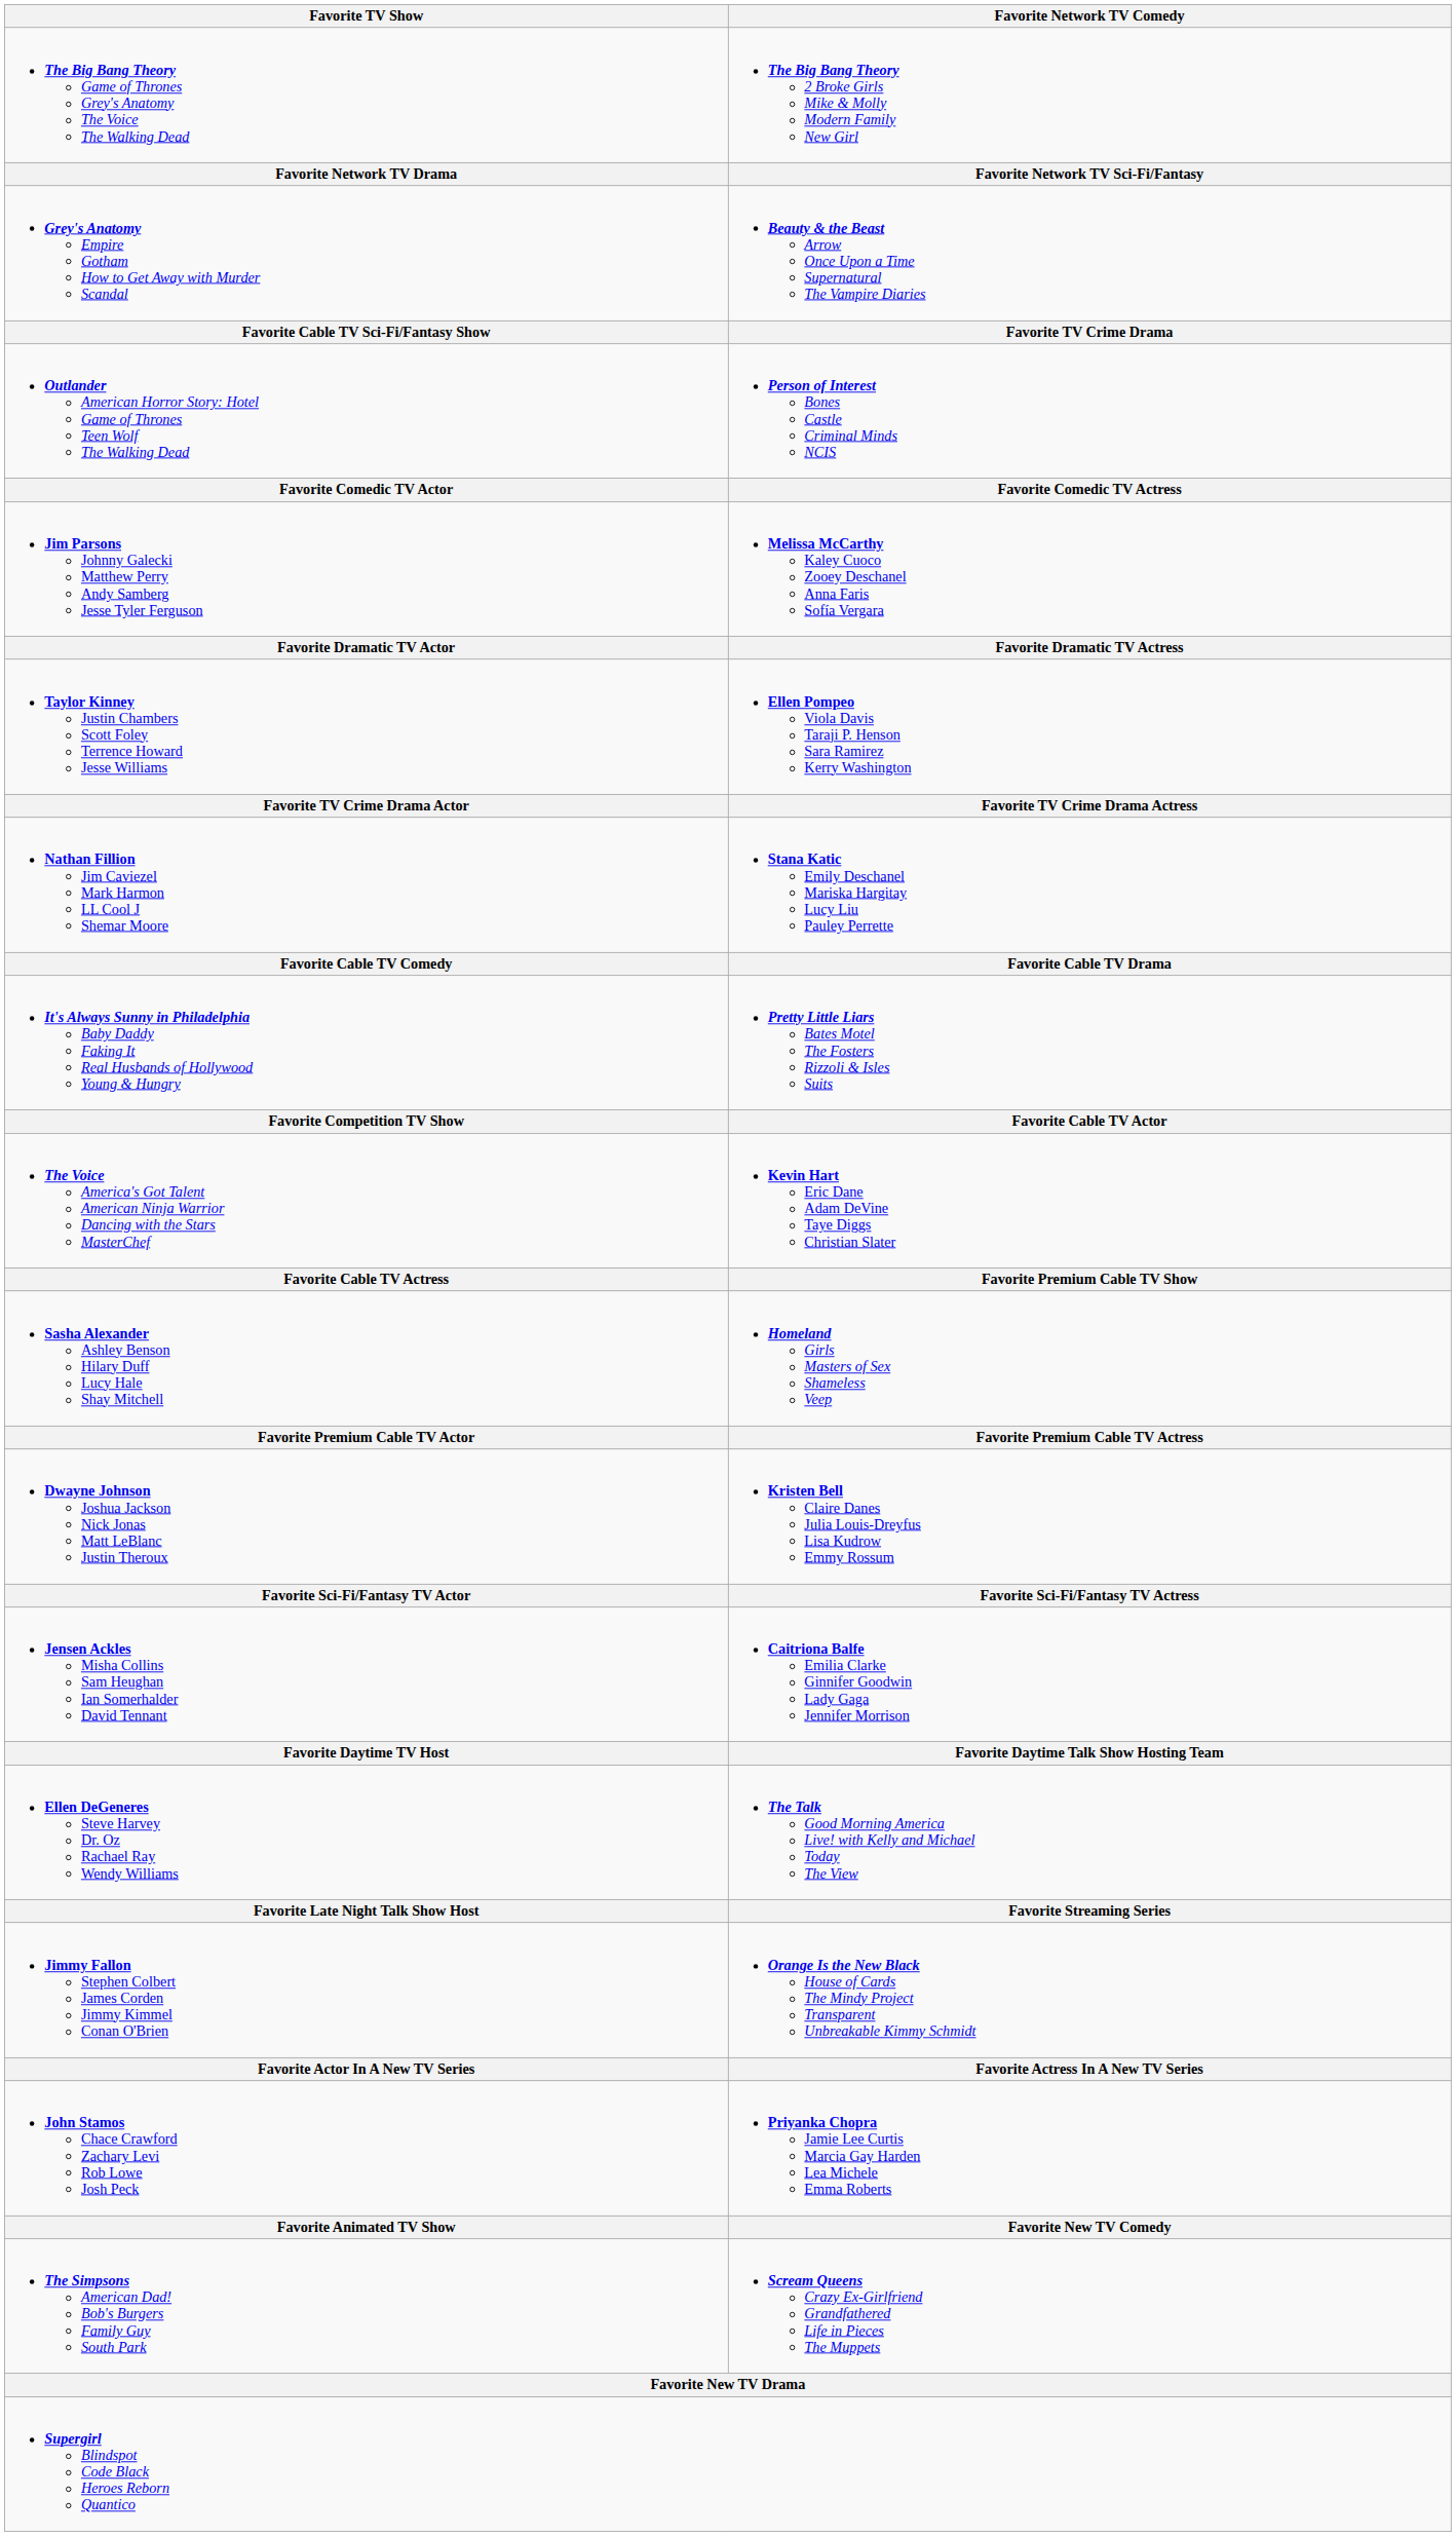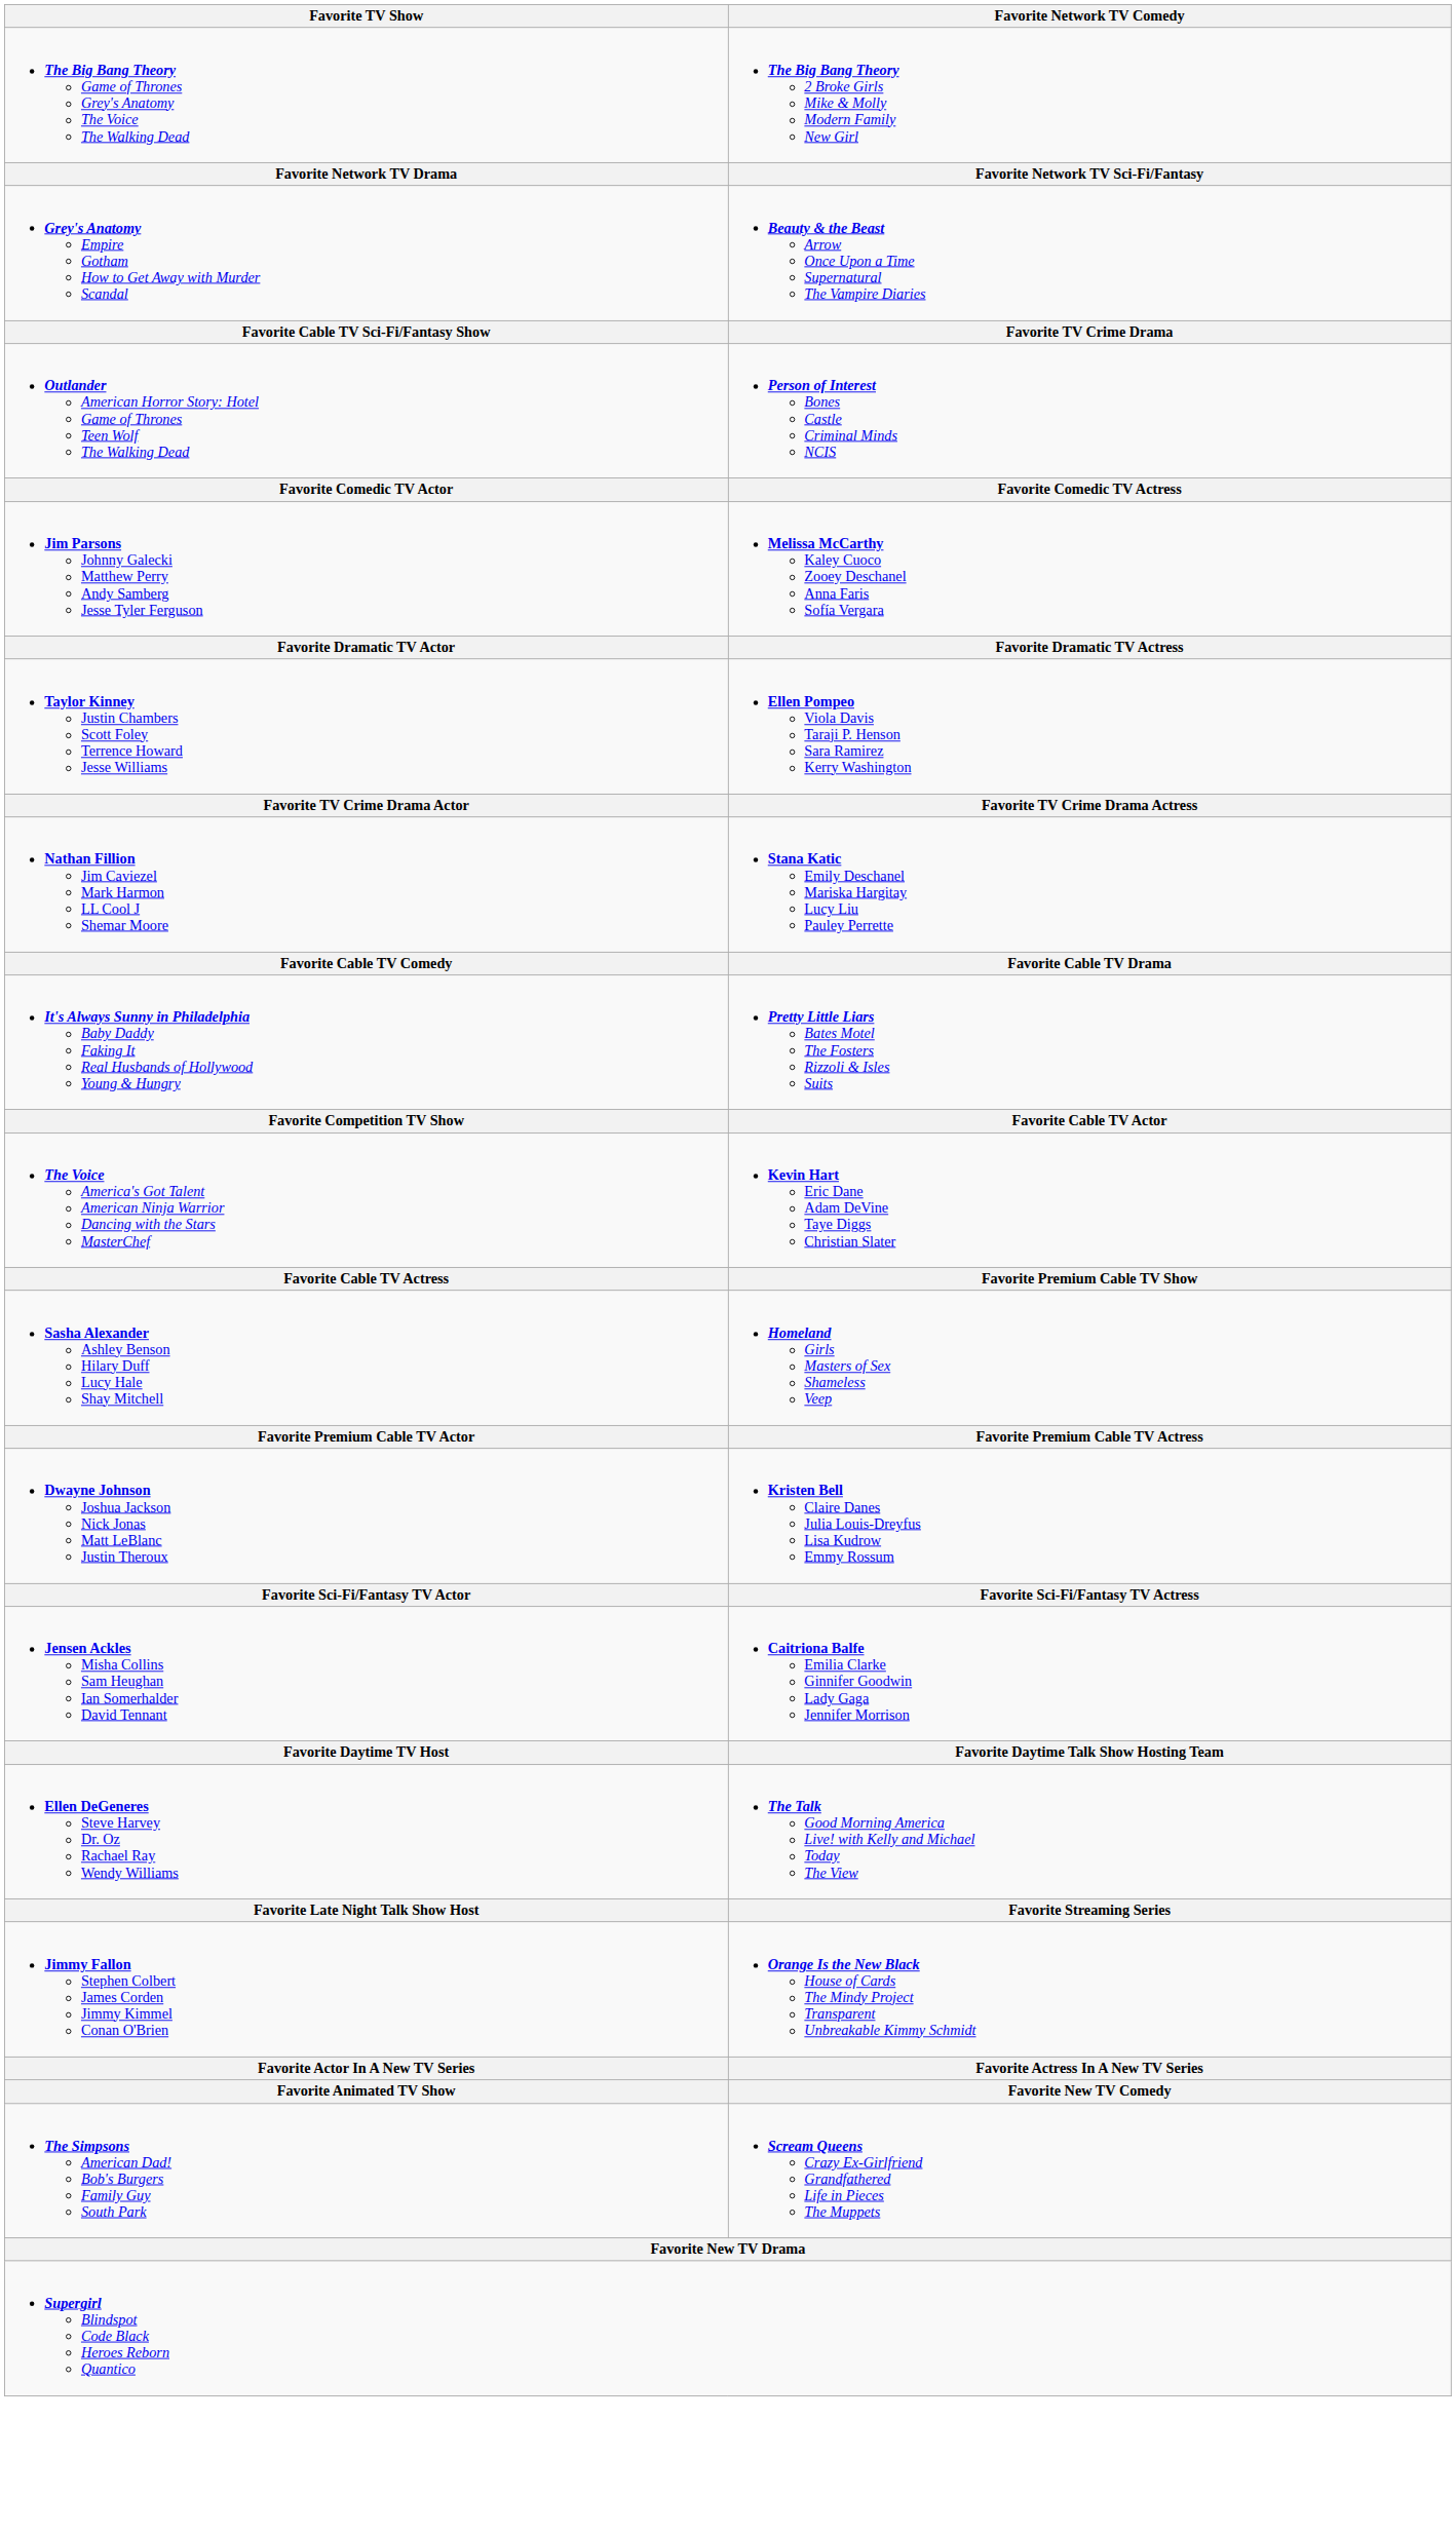- row: John Stamos Chace Crawford Zachary Levi Rob Lowe Josh Peck | Priyanka Chopra Jamie Lee Curtis Marcia Gay Harden Lea Michele Emma Roberts
